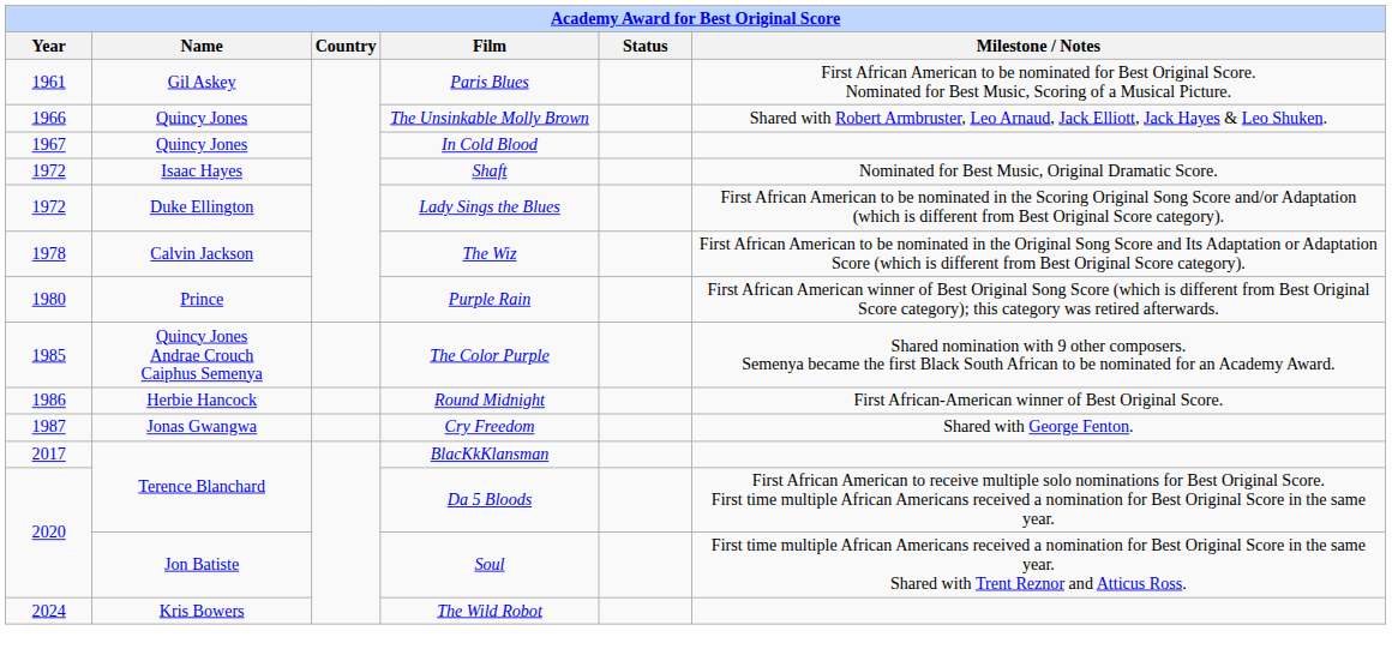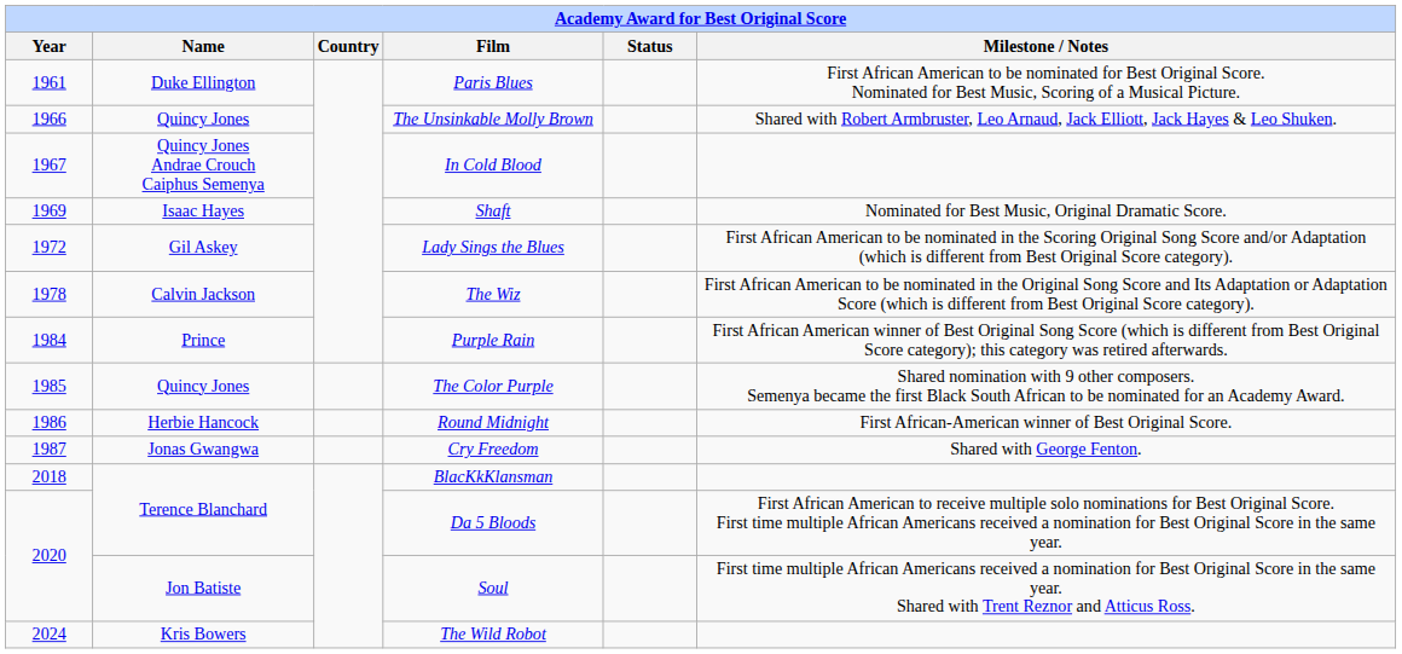Paris Blues | Name: Gil Askey -> Duke Ellington
In Cold Blood | Name: Quincy Jones -> Quincy Jones Andrae Crouch Caiphus Semenya
Shaft | Year: 1972 -> 1969
Lady Sings the Blues | Name: Duke Ellington -> Gil Askey
Purple Rain | Year: 1980 -> 1984
The Color Purple | Name: Quincy Jones Andrae Crouch Caiphus Semenya -> Quincy Jones
BlacKkKlansman | Year: 2017 -> 2018
